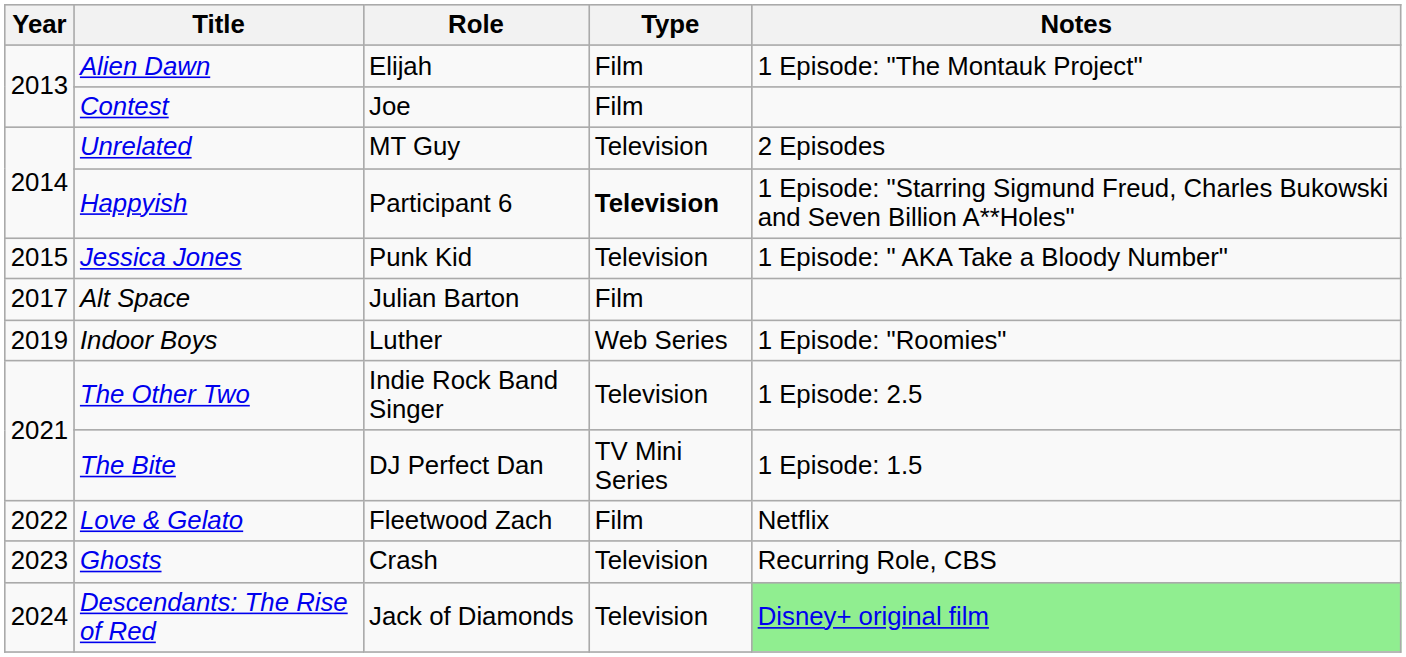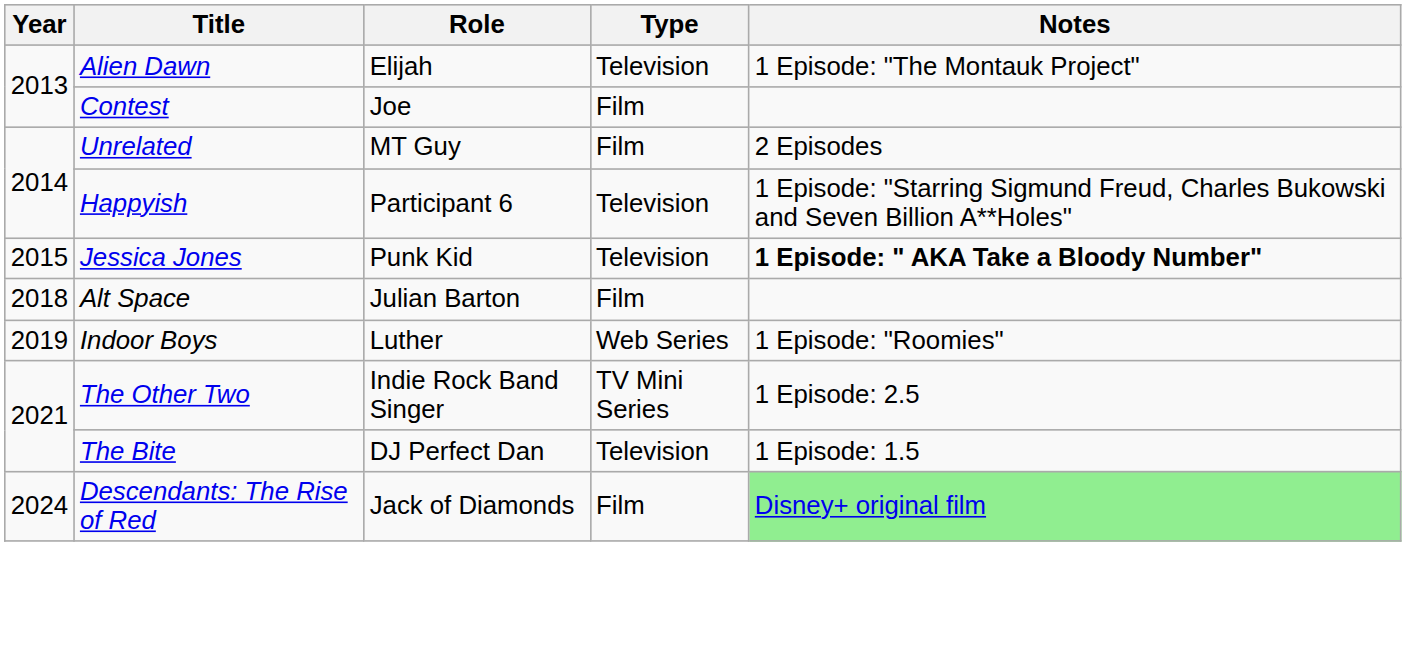Alien Dawn | Type: Film -> Television
Unrelated | Type: Television -> Film
Happyish | Type: bold -> normal
Jessica Jones | Notes: normal -> bold
Alt Space | Year: 2017 -> 2018
The Other Two | Type: Television -> TV Mini Series
The Bite | Type: TV Mini Series -> Television
- row: 2022 | Love & Gelato | Fleetwood Zach | Film | Netflix
- row: 2023 | Ghosts | Crash | Television | Recurring Role, CBS
Descendants: The Rise of Red | Type: Television -> Film
